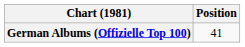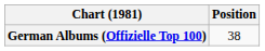German Albums (Offizielle Top 100) | Position: 41 -> 38
